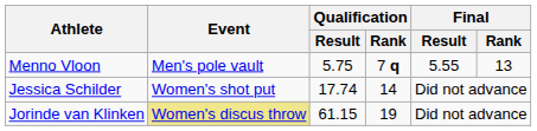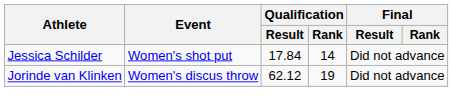- row: Menno Vloon | Men's pole vault | 5.75 | 7 q | 5.55 | 13
Jessica Schilder | Qualification / Result: 17.74 -> 17.84
Jorinde van Klinken | Event: khaki background -> no background
Jorinde van Klinken | Qualification / Result: 61.15 -> 62.12
